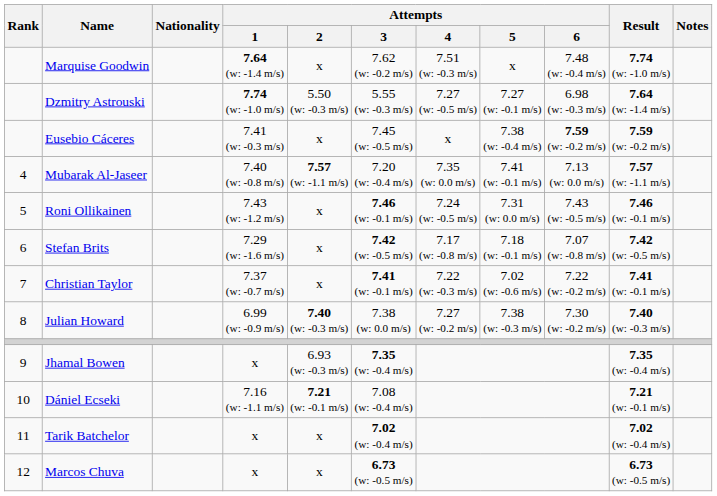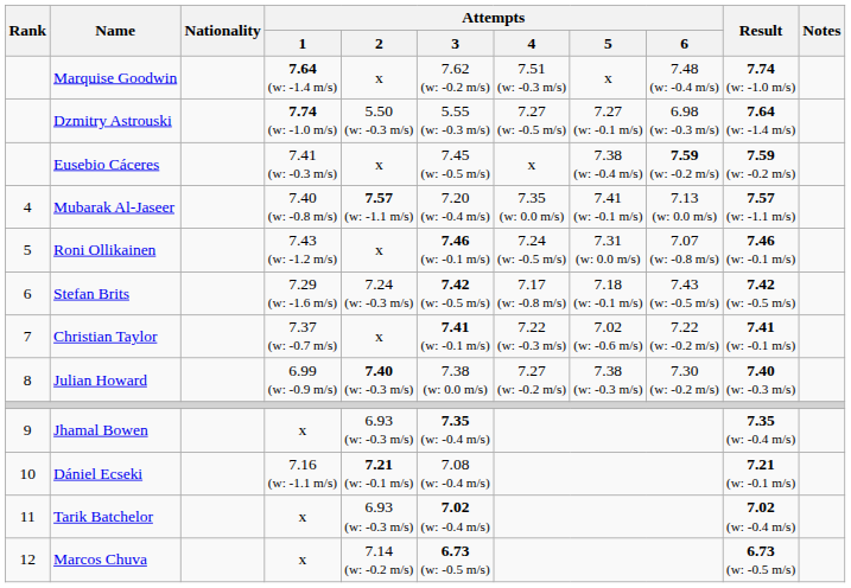Roni Ollikainen | Attempts / 6: 7.43 (w: -0.5 m/s) -> 7.07 (w: -0.8 m/s)
Stefan Brits | Attempts / 2: x -> 7.24 (w: -0.3 m/s)
Stefan Brits | Attempts / 6: 7.07 (w: -0.8 m/s) -> 7.43 (w: -0.5 m/s)
Tarik Batchelor | Attempts / 2: x -> 6.93 (w: -0.3 m/s)
Marcos Chuva | Attempts / 2: x -> 7.14 (w: -0.2 m/s)
